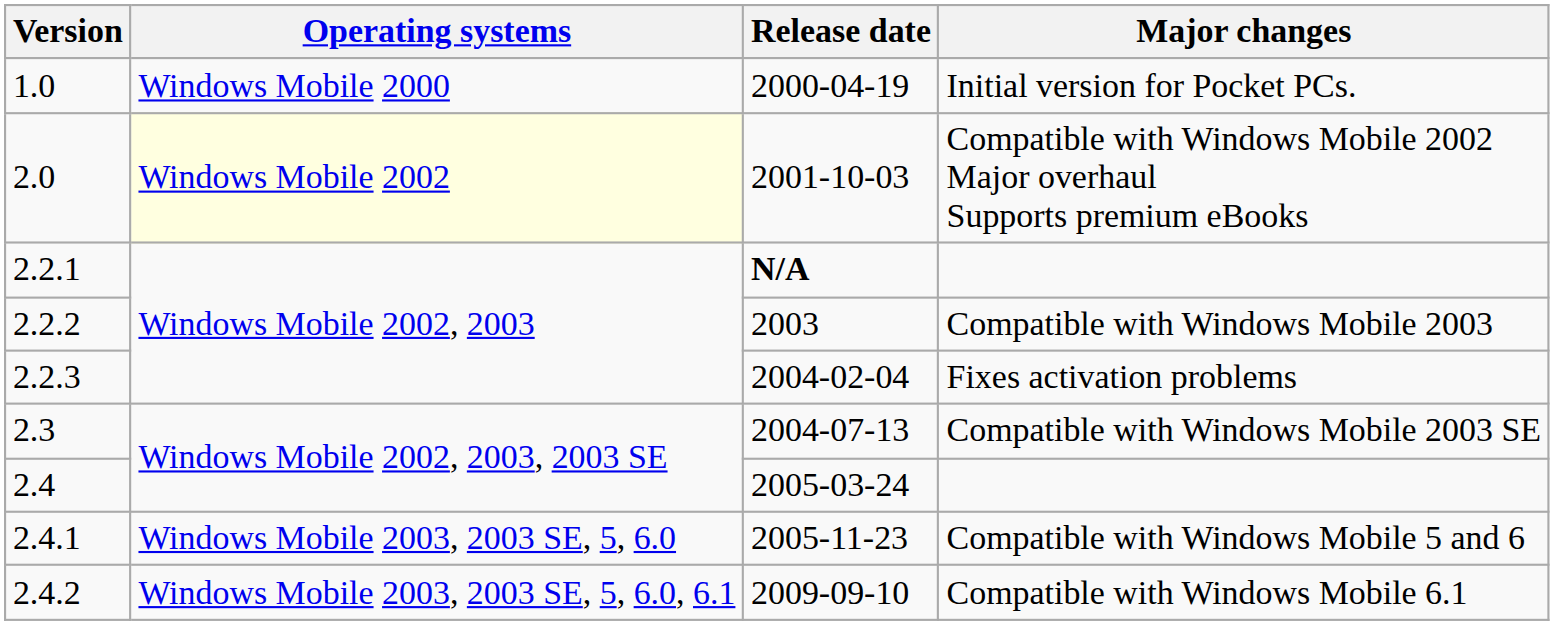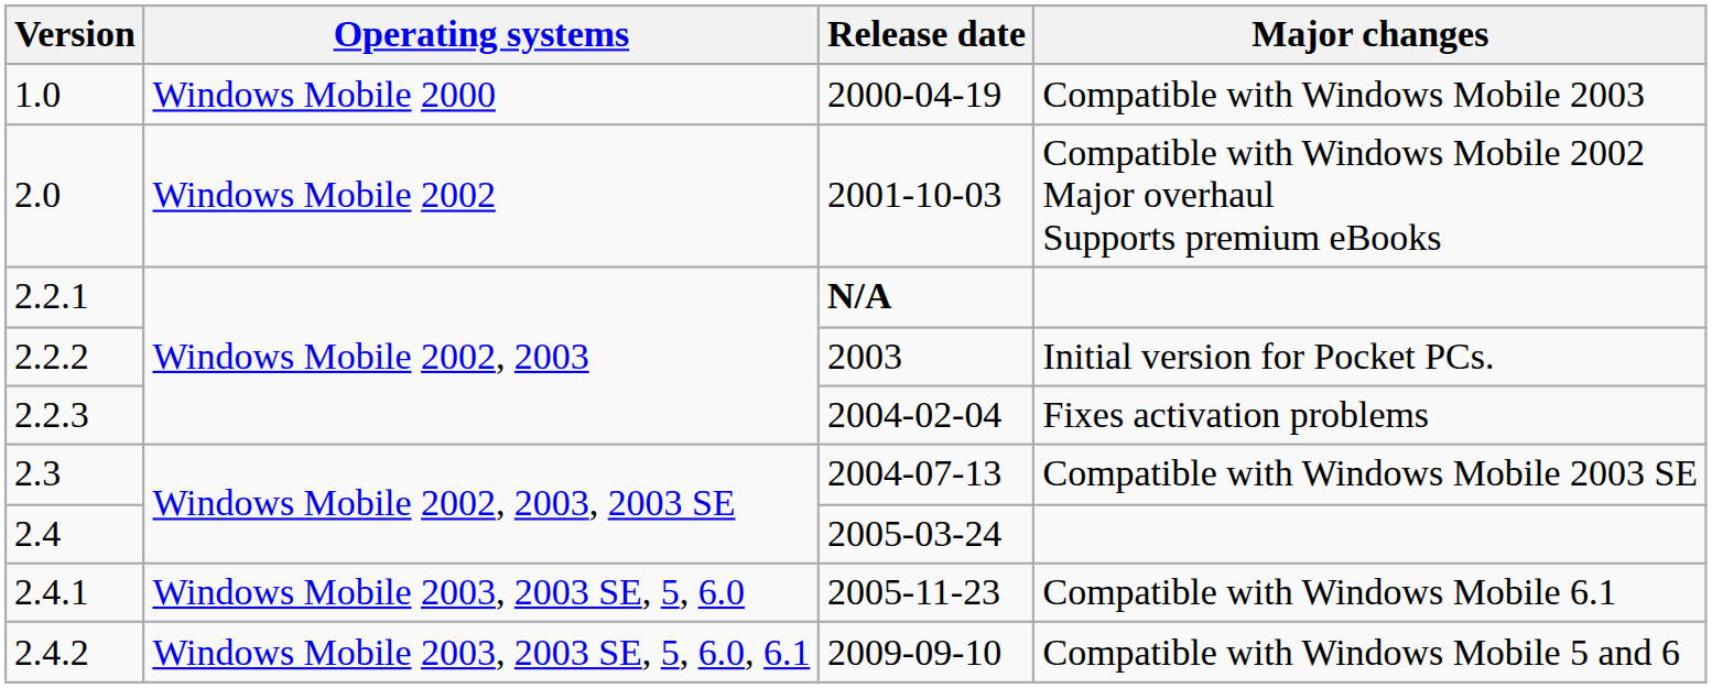1.0 | Major changes: Initial version for Pocket PCs. -> Compatible with Windows Mobile 2003
2.0 | Operating systems: lightyellow background -> no background
2.2.2 | Major changes: Compatible with Windows Mobile 2003 -> Initial version for Pocket PCs.
2.4.1 | Major changes: Compatible with Windows Mobile 5 and 6 -> Compatible with Windows Mobile 6.1
2.4.2 | Major changes: Compatible with Windows Mobile 6.1 -> Compatible with Windows Mobile 5 and 6
